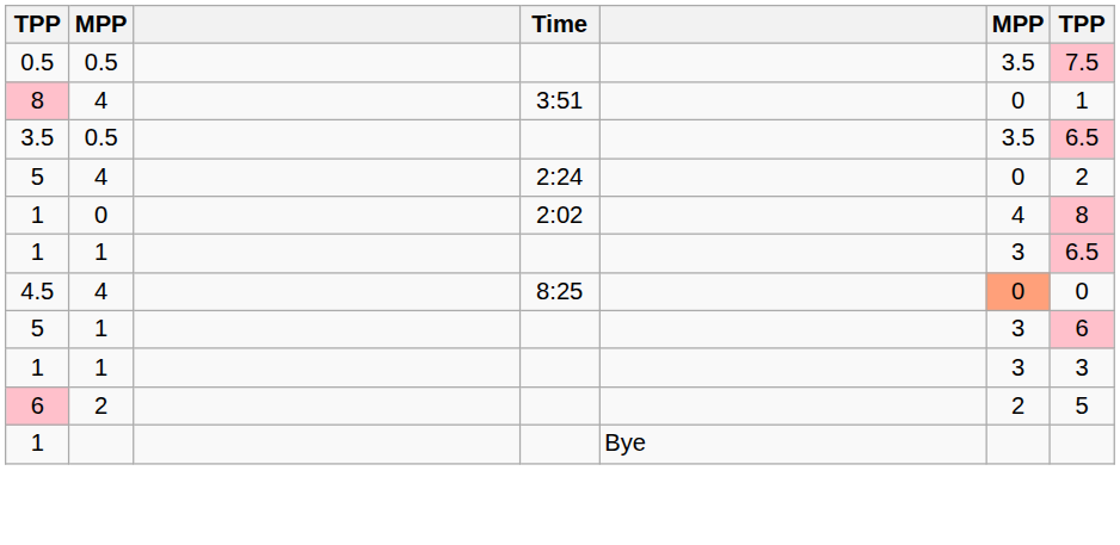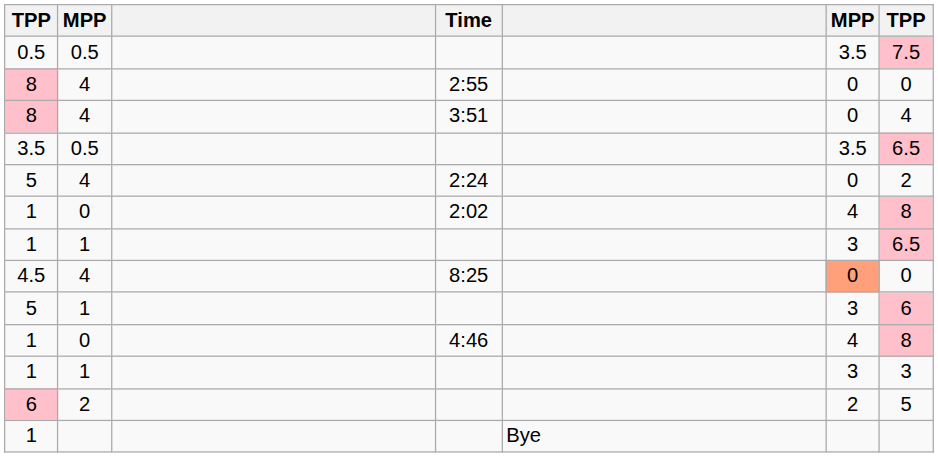+ row: 8 | 4 | 2:55 | 0 | 0
8 / 3:51 | column 7: 1 -> 4
+ row: 1 | 0 | 4:46 | 4 | 8
